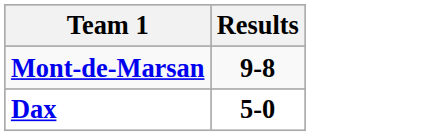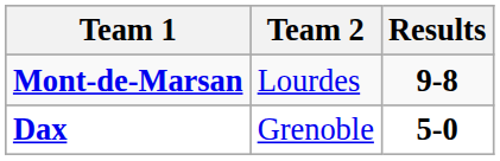+ column: Team 2 | Lourdes | Grenoble
